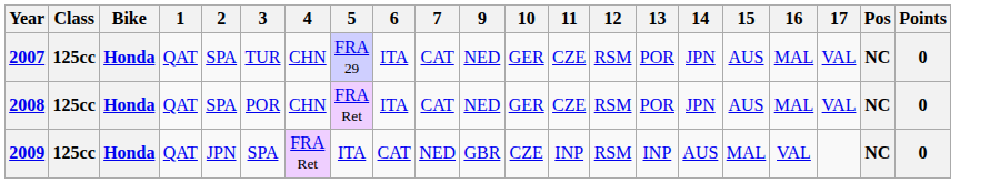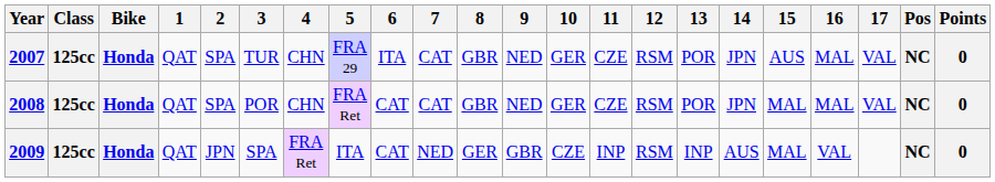+ column: 8 | GBR | GBR | GER
2008 | 6: ITA -> CAT
2008 | 15: AUS -> MAL
